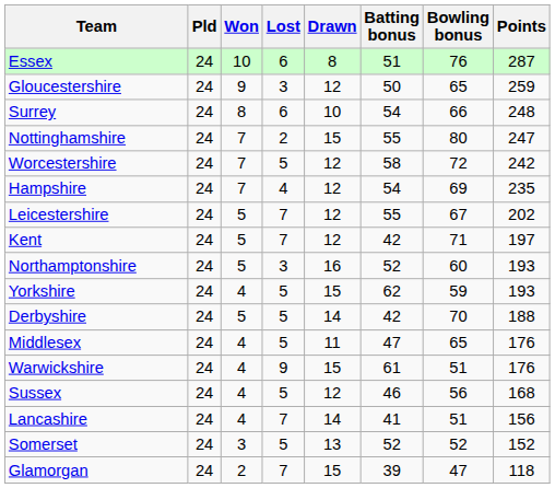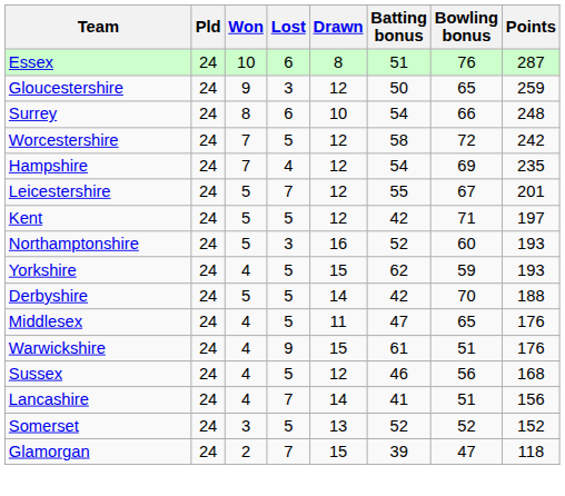- row: Nottinghamshire | 24 | 7 | 2 | 15 | 55 | 80 | 247
Leicestershire | Points: 202 -> 201
Kent | Lost: 7 -> 5
